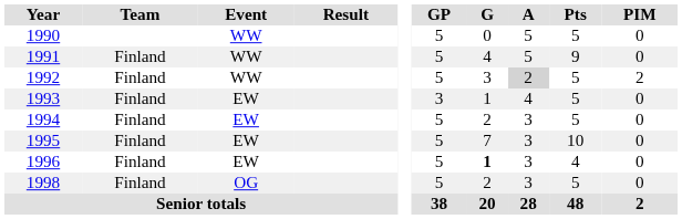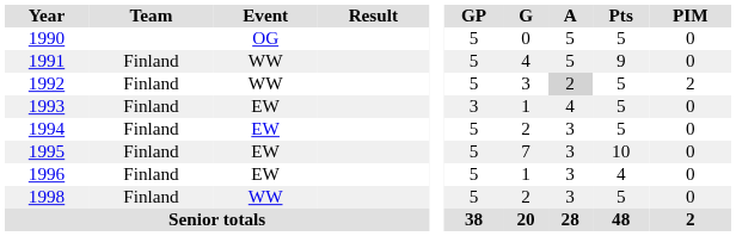1990 | Event: WW -> OG
1996 | G: bold -> normal
1998 | Event: OG -> WW
